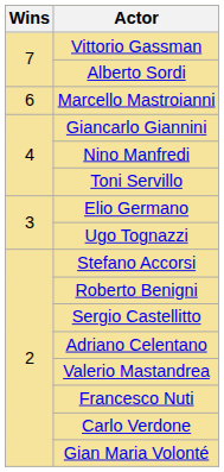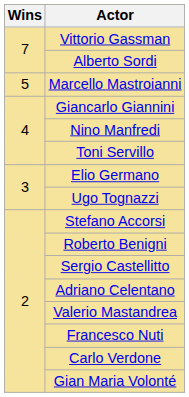Marcello Mastroianni | Wins: 6 -> 5
